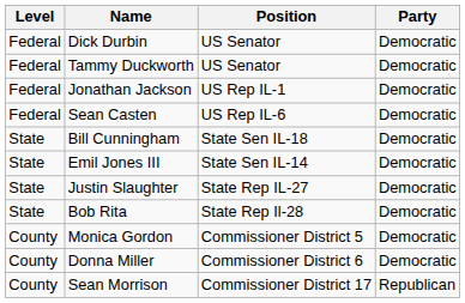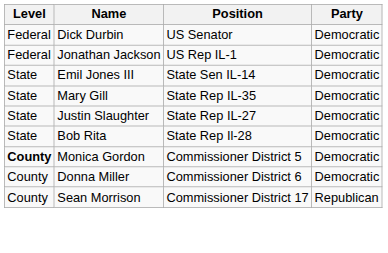- row: Federal | Tammy Duckworth | US Senator | Democratic
- row: Federal | Sean Casten | US Rep IL-6 | Democratic
- row: State | Bill Cunningham | State Sen IL-18 | Democratic
+ row: State | Mary Gill | State Rep IL-35 | Democratic
Monica Gordon | Level: normal -> bold
